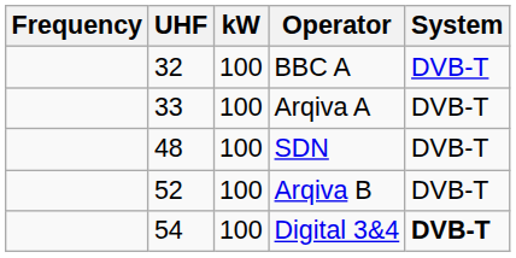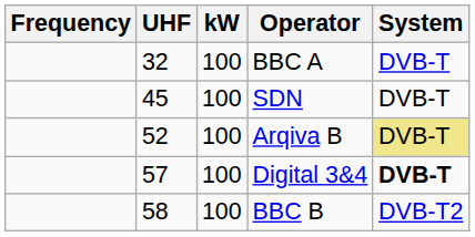- row: 33 | 100 | Arqiva A | DVB-T
SDN | UHF: 48 -> 45
Arqiva B | System: no background -> khaki background
Digital 3&4 | UHF: 54 -> 57
+ row: 58 | 100 | BBC B | DVB-T2
